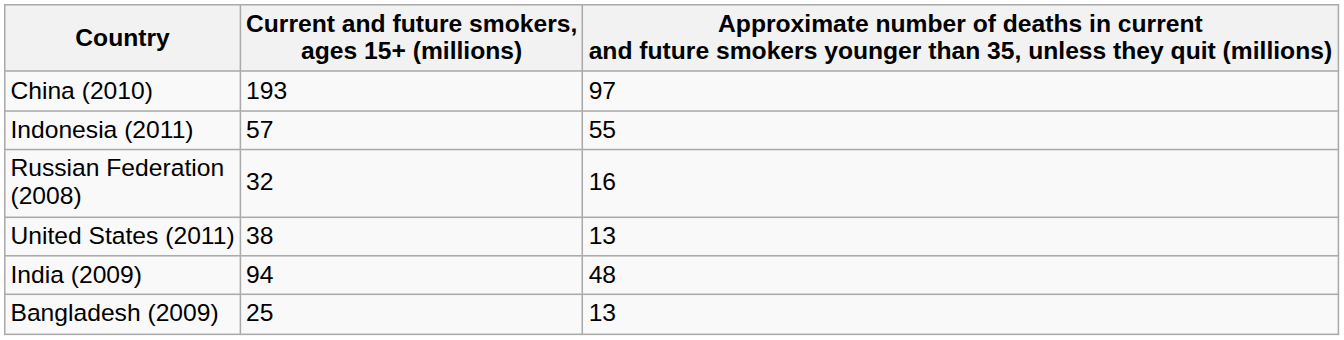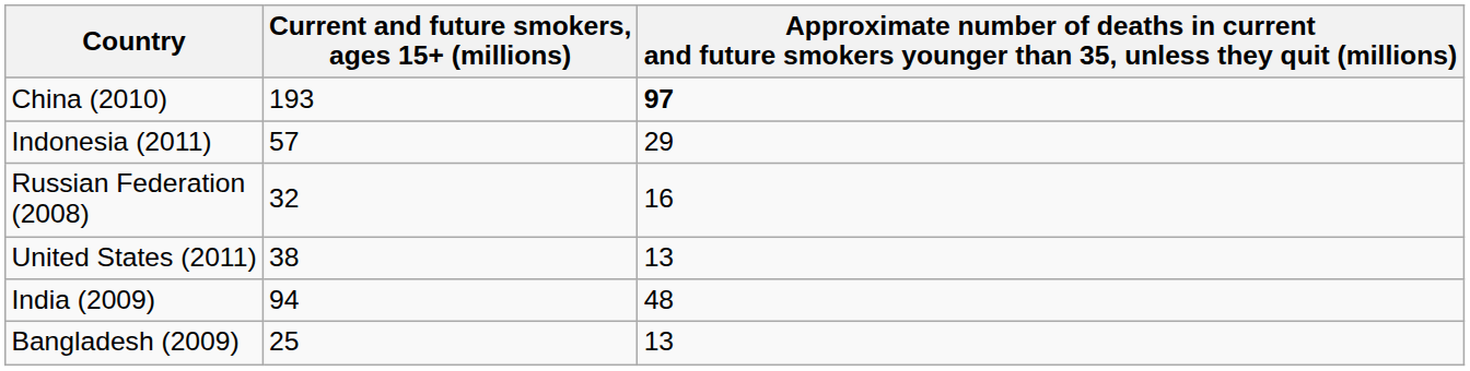China (2010) | column 3: normal -> bold
Indonesia (2011) | column 3: 55 -> 29
